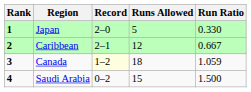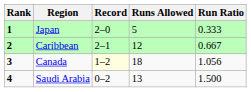Japan | Run Ratio: 0.330 -> 0.333
Canada | Run Ratio: 1.059 -> 1.056
Saudi Arabia | Runs Allowed: 15 -> 13
